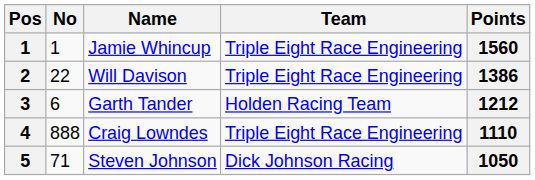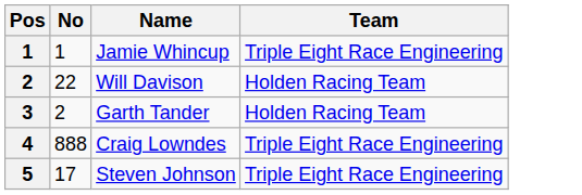- column: Points | 1560 | 1386 | 1212 | 1110 | 1050
Will Davison | Team: Triple Eight Race Engineering -> Holden Racing Team
Garth Tander | No: 6 -> 2
Steven Johnson | No: 71 -> 17
Steven Johnson | Team: Dick Johnson Racing -> Triple Eight Race Engineering
